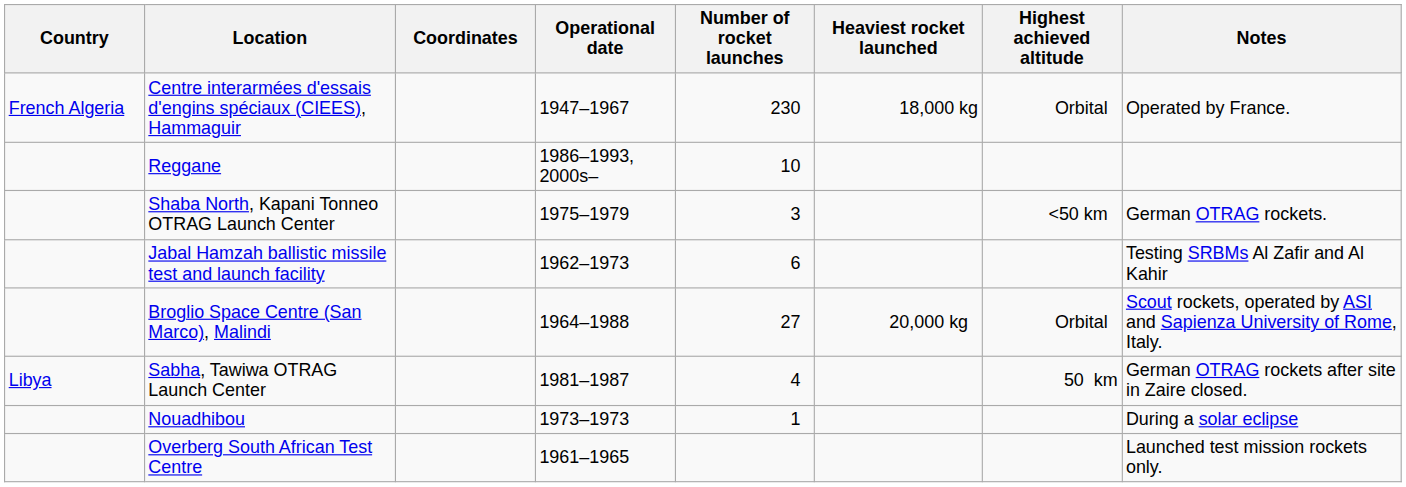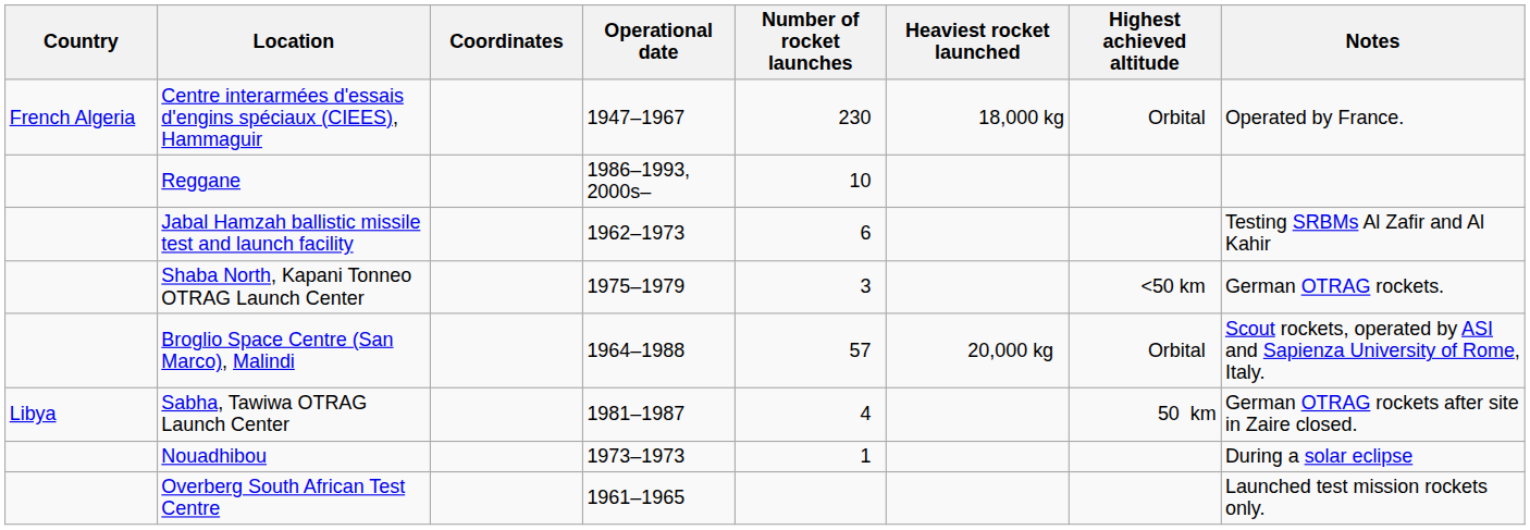rows swapped: Shaba North, Kapani Tonneo OTRAG Launch Center <-> Jabal Hamzah ballistic missile test and launch facility
Broglio Space Centre (San Marco), Malindi | Number of rocket launches: 27 -> 57
